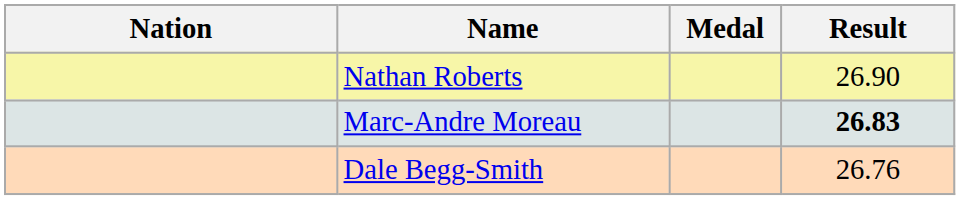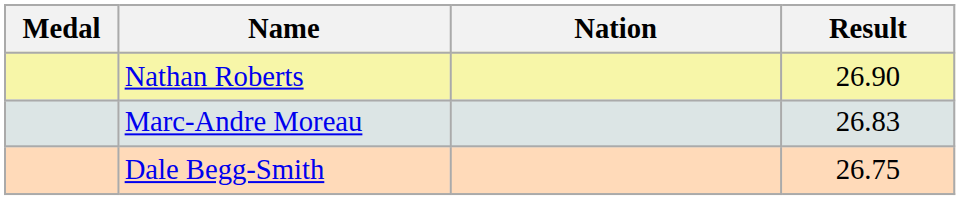columns swapped: Medal <-> Nation
Marc-Andre Moreau | Result: bold -> normal
Dale Begg-Smith | Result: 26.76 -> 26.75
